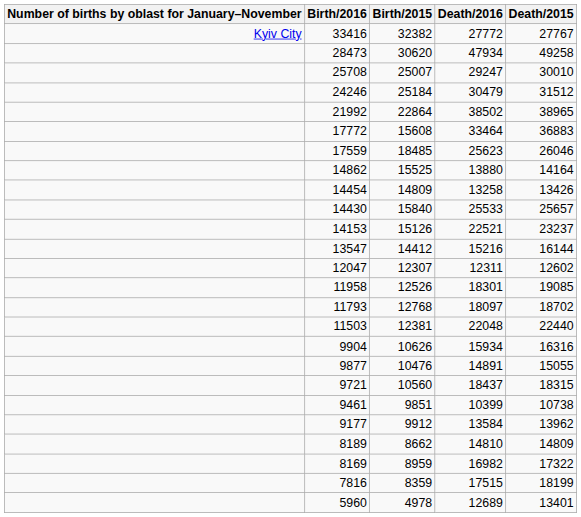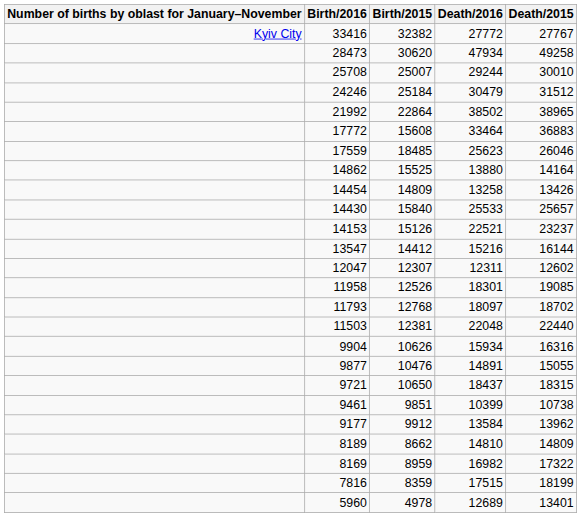25708 | Death/2016: 29247 -> 29244
9721 | Birth/2015: 10560 -> 10650
